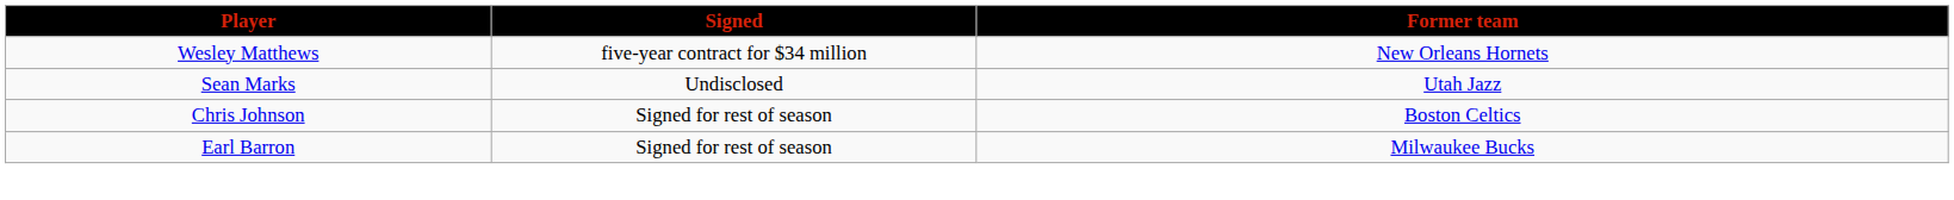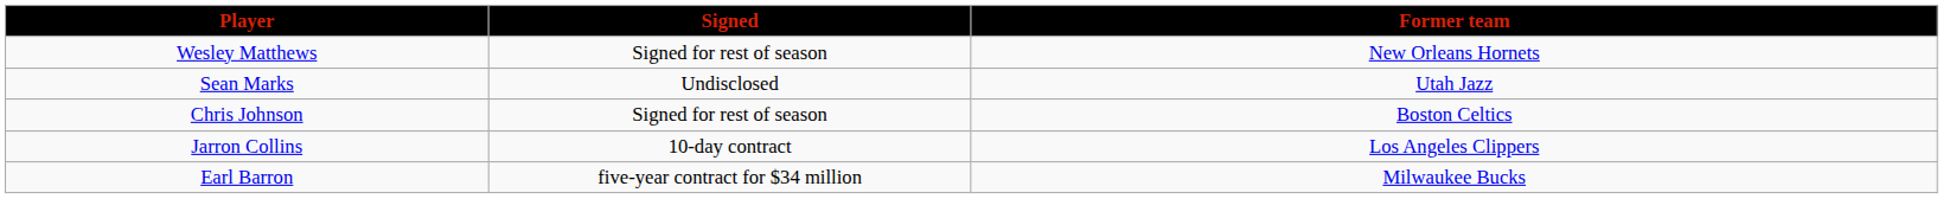Wesley Matthews | Signed: five-year contract for $34 million -> Signed for rest of season
+ row: Jarron Collins | 10-day contract | Los Angeles Clippers
Earl Barron | Signed: Signed for rest of season -> five-year contract for $34 million
